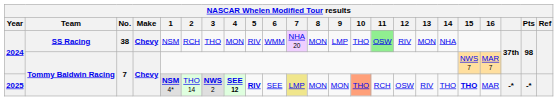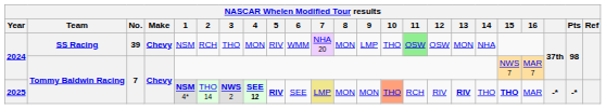2024 / SS Racing | No.: 38 -> 39
2024 / SS Racing | 12: RIV -> OSW
2025 | 12: OSW -> RIV
2025 | 13: normal -> bold
